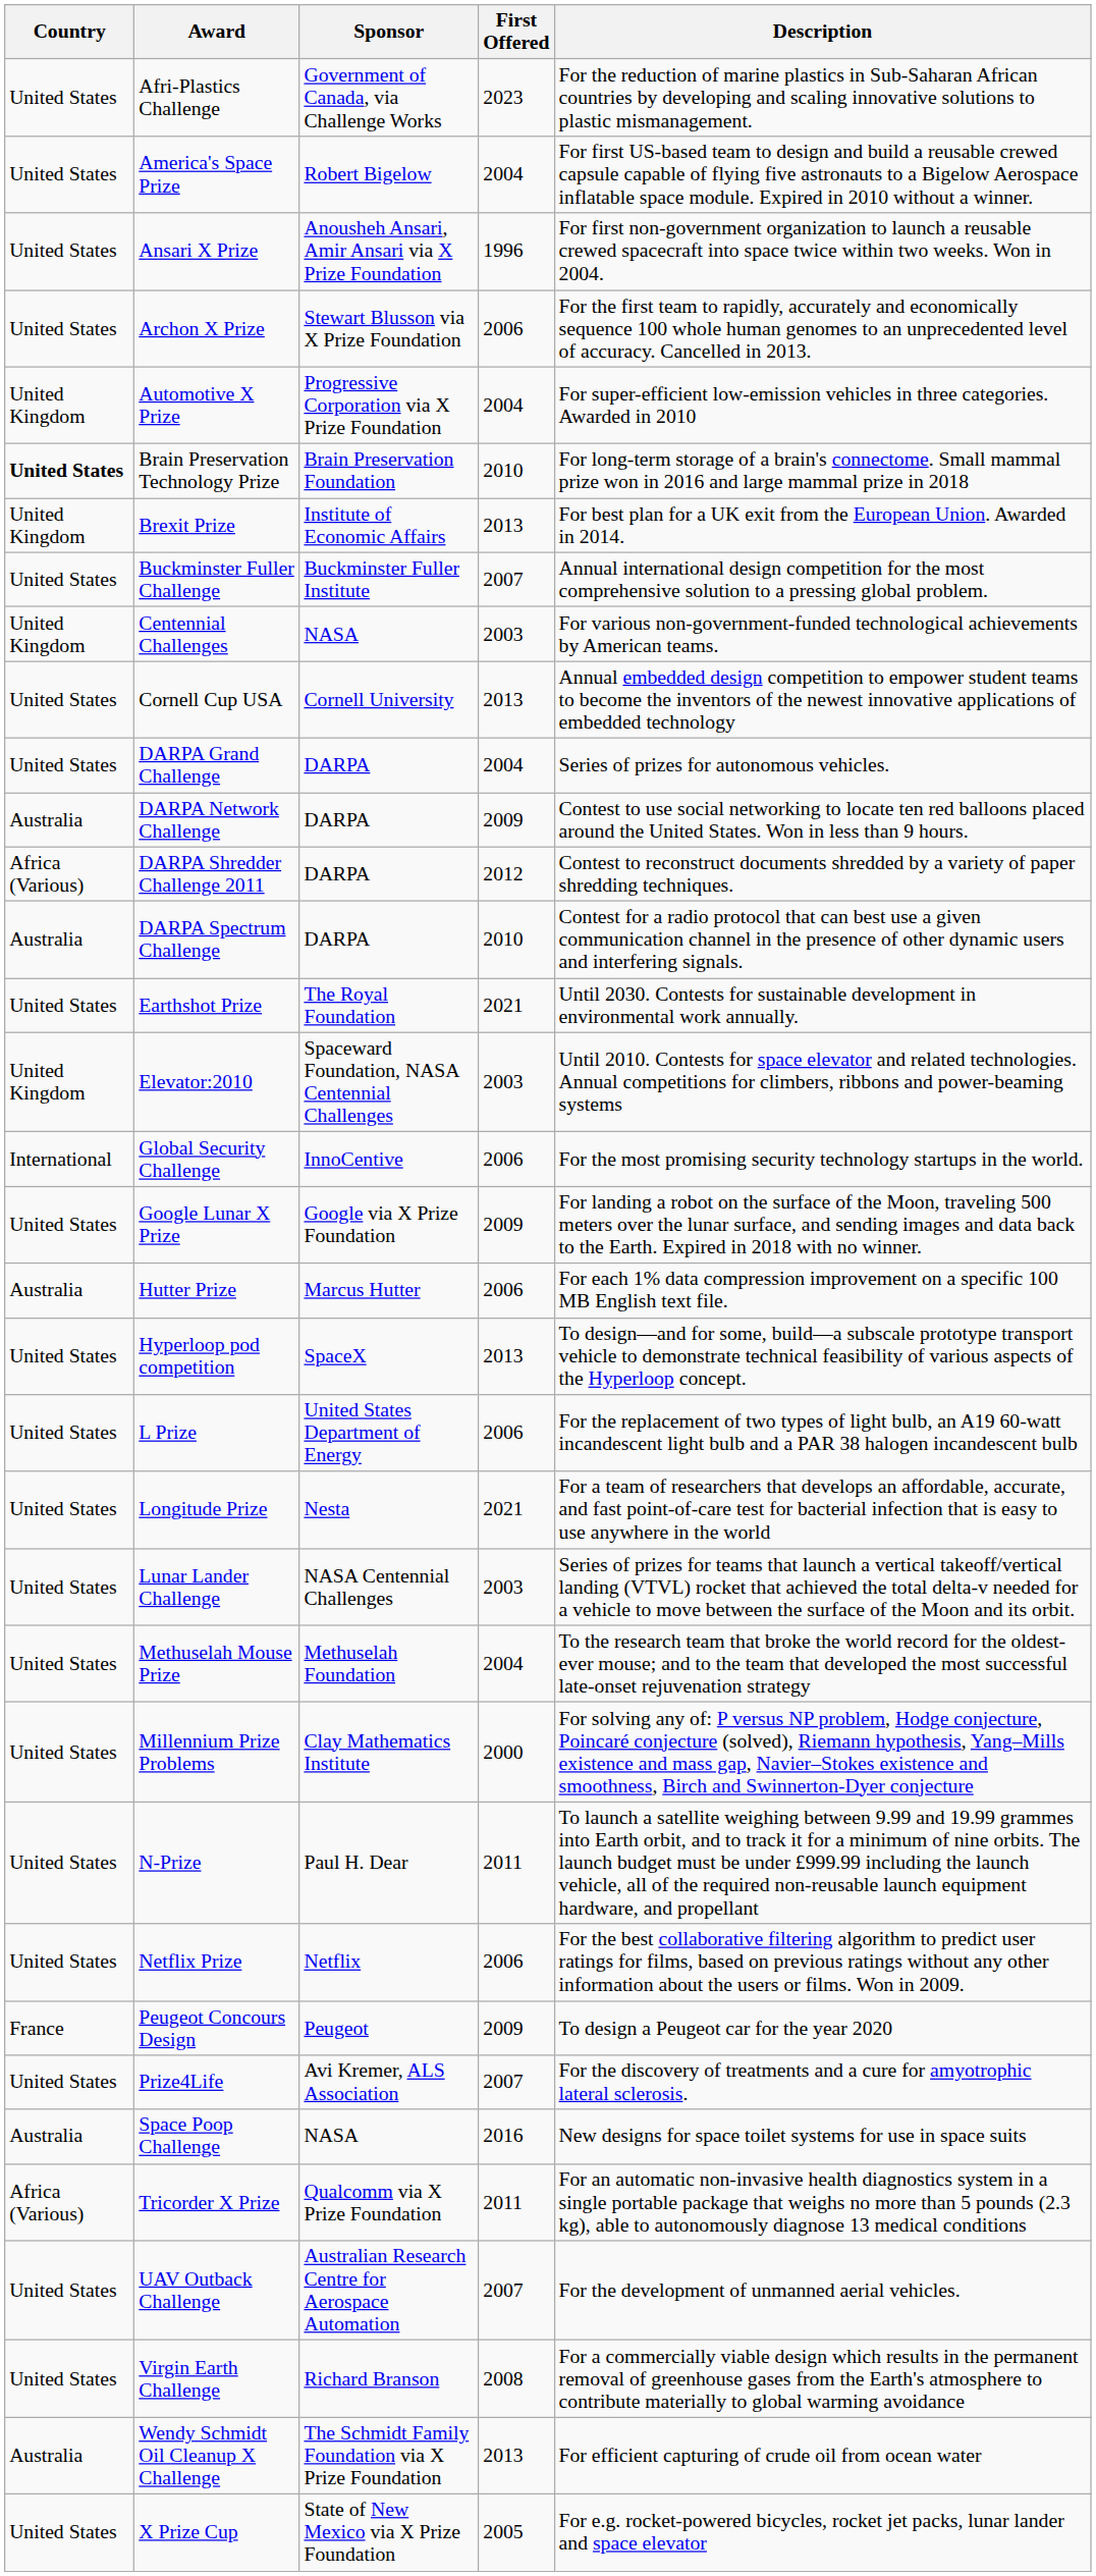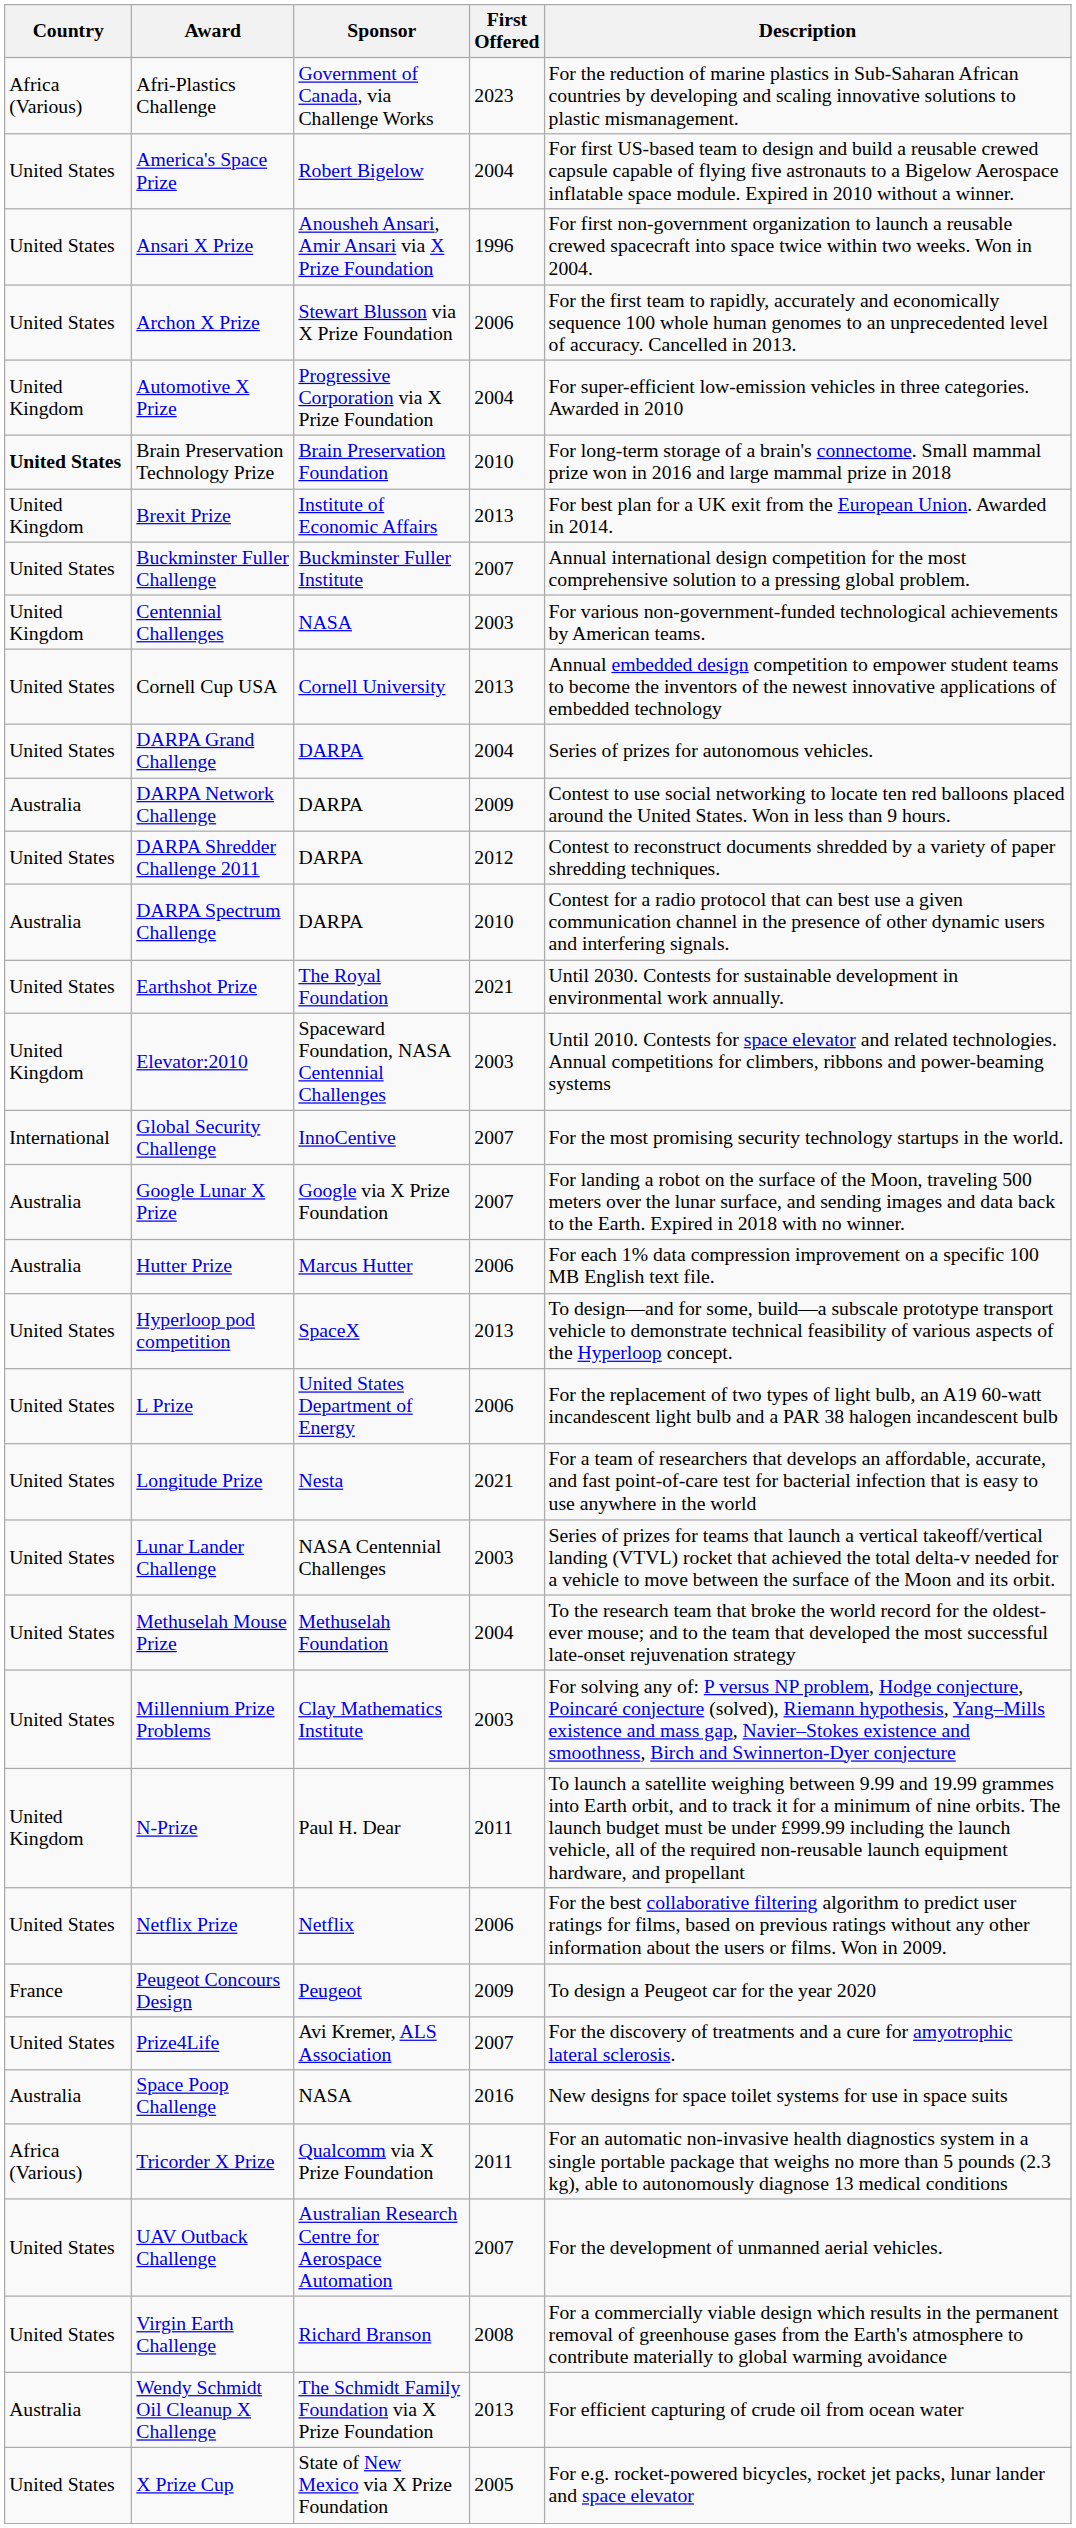Afri-Plastics Challenge | Country: United States -> Africa (Various)
DARPA Shredder Challenge 2011 | Country: Africa (Various) -> United States
Global Security Challenge | First Offered: 2006 -> 2007
Google Lunar X Prize | Country: United States -> Australia
Google Lunar X Prize | First Offered: 2009 -> 2007
Millennium Prize Problems | First Offered: 2000 -> 2003
N-Prize | Country: United States -> United Kingdom
